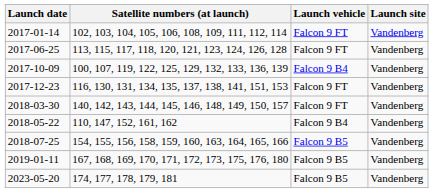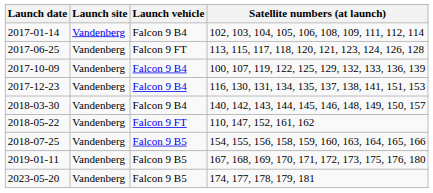columns swapped: Launch site <-> Satellite numbers (at launch)
2017-01-14 | Launch vehicle: Falcon 9 FT -> Falcon 9 B4
2017-12-23 | Launch vehicle: Falcon 9 FT -> Falcon 9 B4
2018-03-30 | Launch vehicle: Falcon 9 FT -> Falcon 9 B4
2018-05-22 | Launch vehicle: Falcon 9 B4 -> Falcon 9 FT
